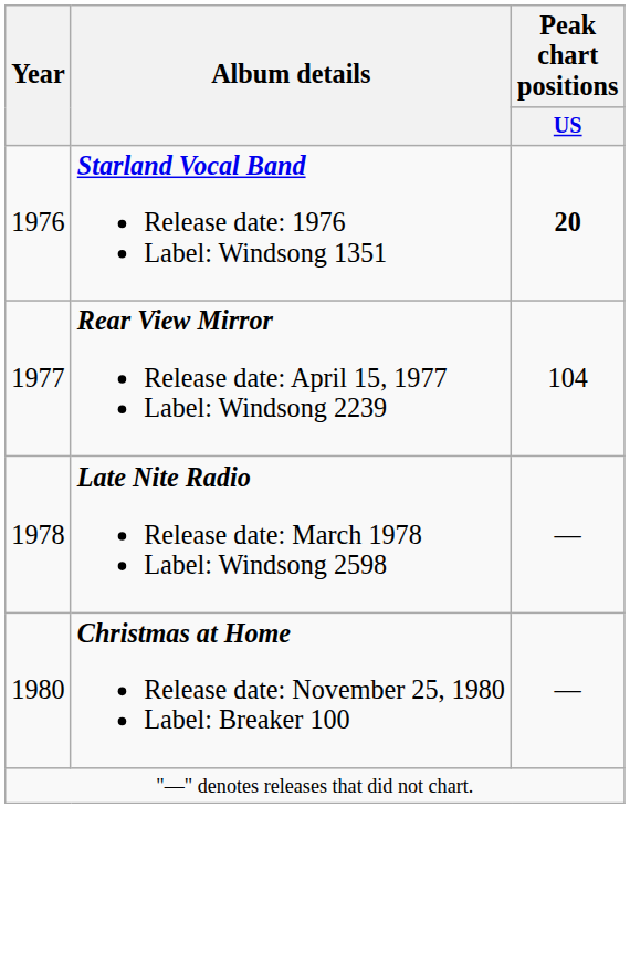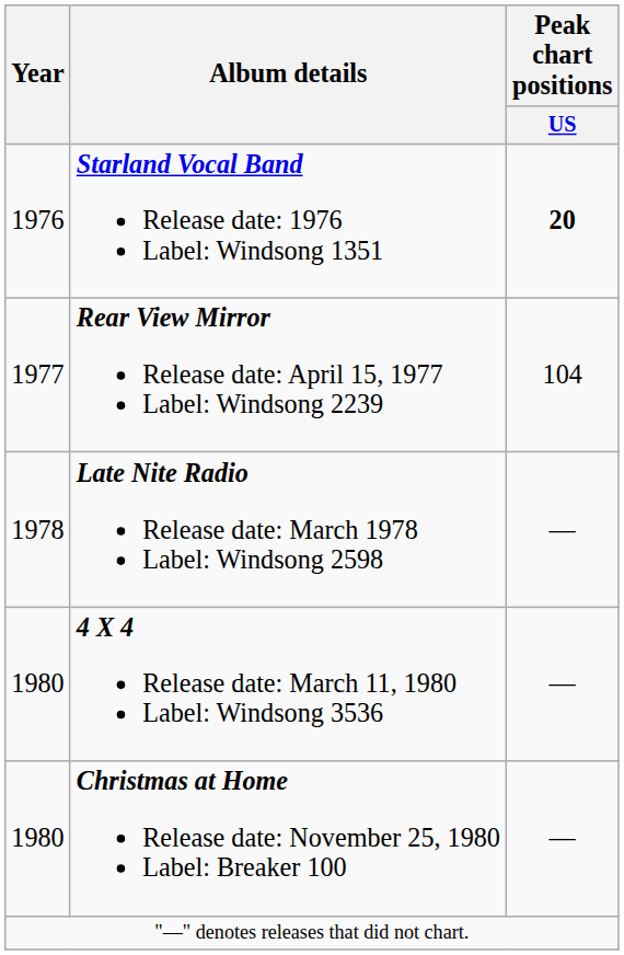+ row: 1980 | 4 X 4 Release date: March 11, 1980 Label: Windsong 3536 | —
